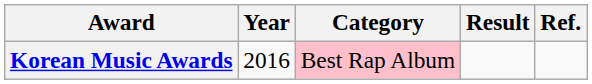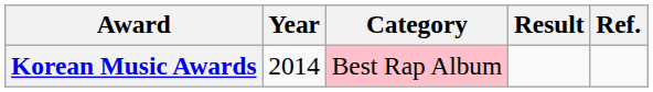Korean Music Awards | Year: 2016 -> 2014
